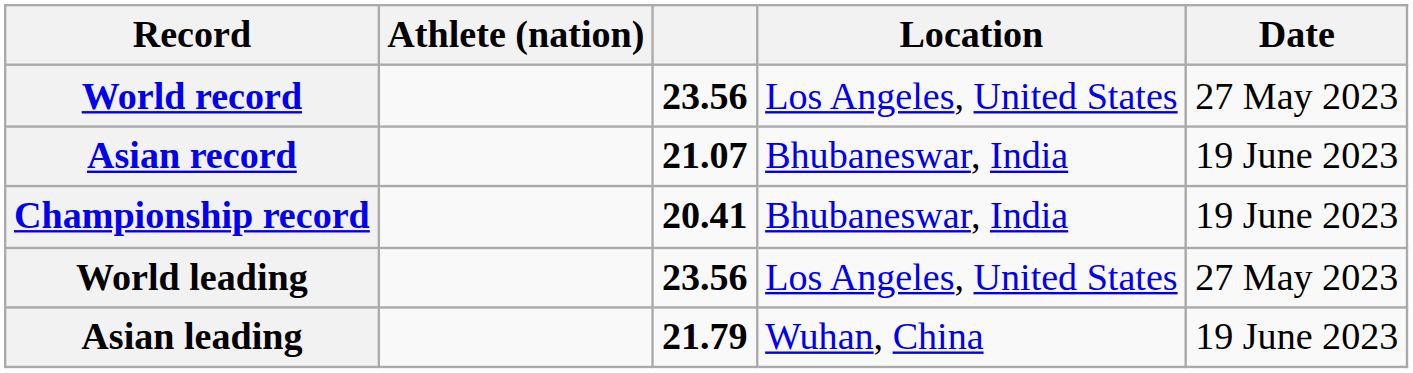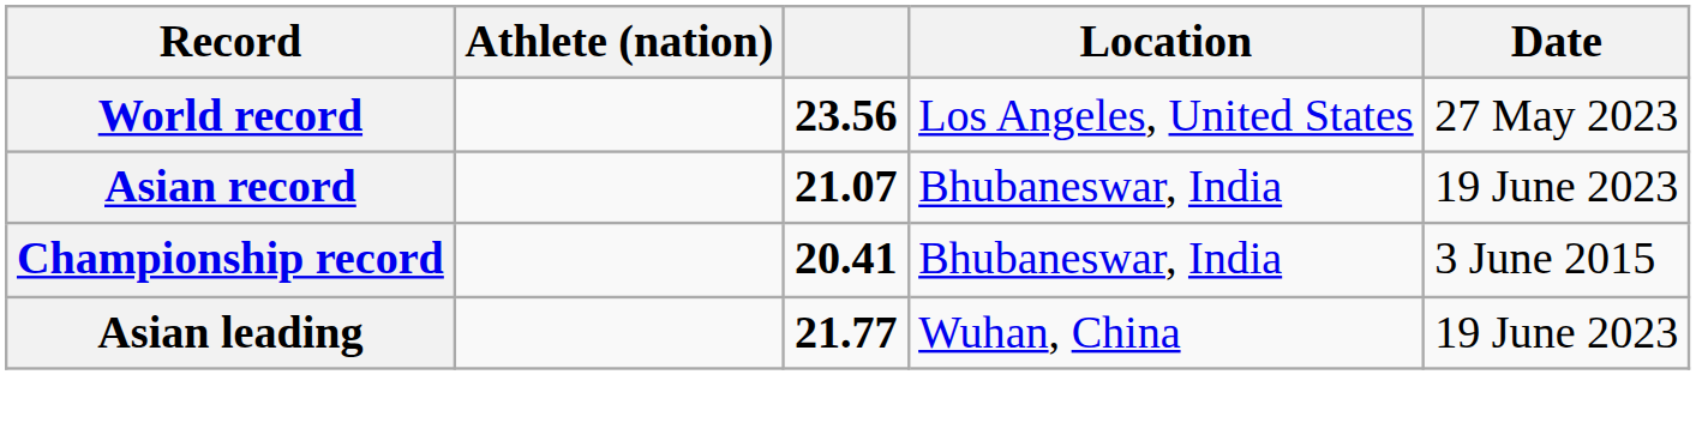Championship record | Date: 19 June 2023 -> 3 June 2015
- row: World leading | 23.56 | Los Angeles, United States | 27 May 2023
Asian leading | column 3: 21.79 -> 21.77
